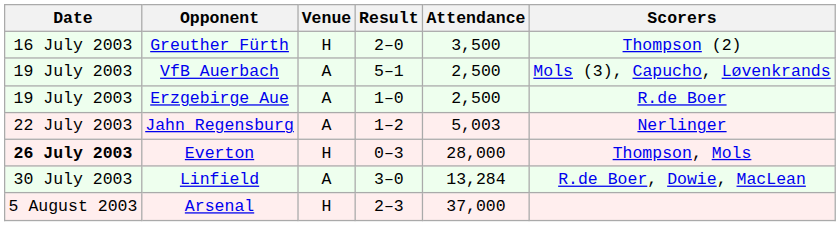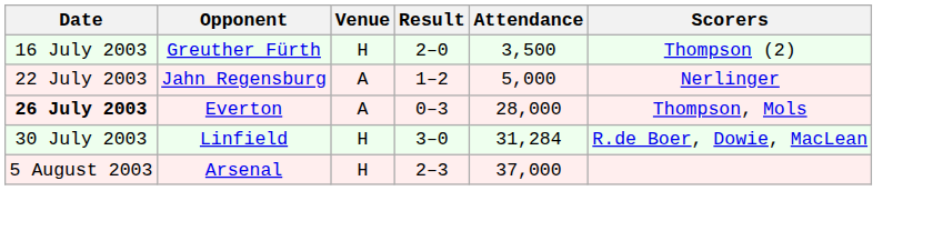- row: 19 July 2003 | VfB Auerbach | A | 5–1 | 2,500 | Mols (3), Capucho, Løvenkrands
- row: 19 July 2003 | Erzgebirge Aue | A | 1–0 | 2,500 | R.de Boer
Jahn Regensburg | Attendance: 5,003 -> 5,000
Everton | Venue: H -> A
Linfield | Venue: A -> H
Linfield | Attendance: 13,284 -> 31,284
